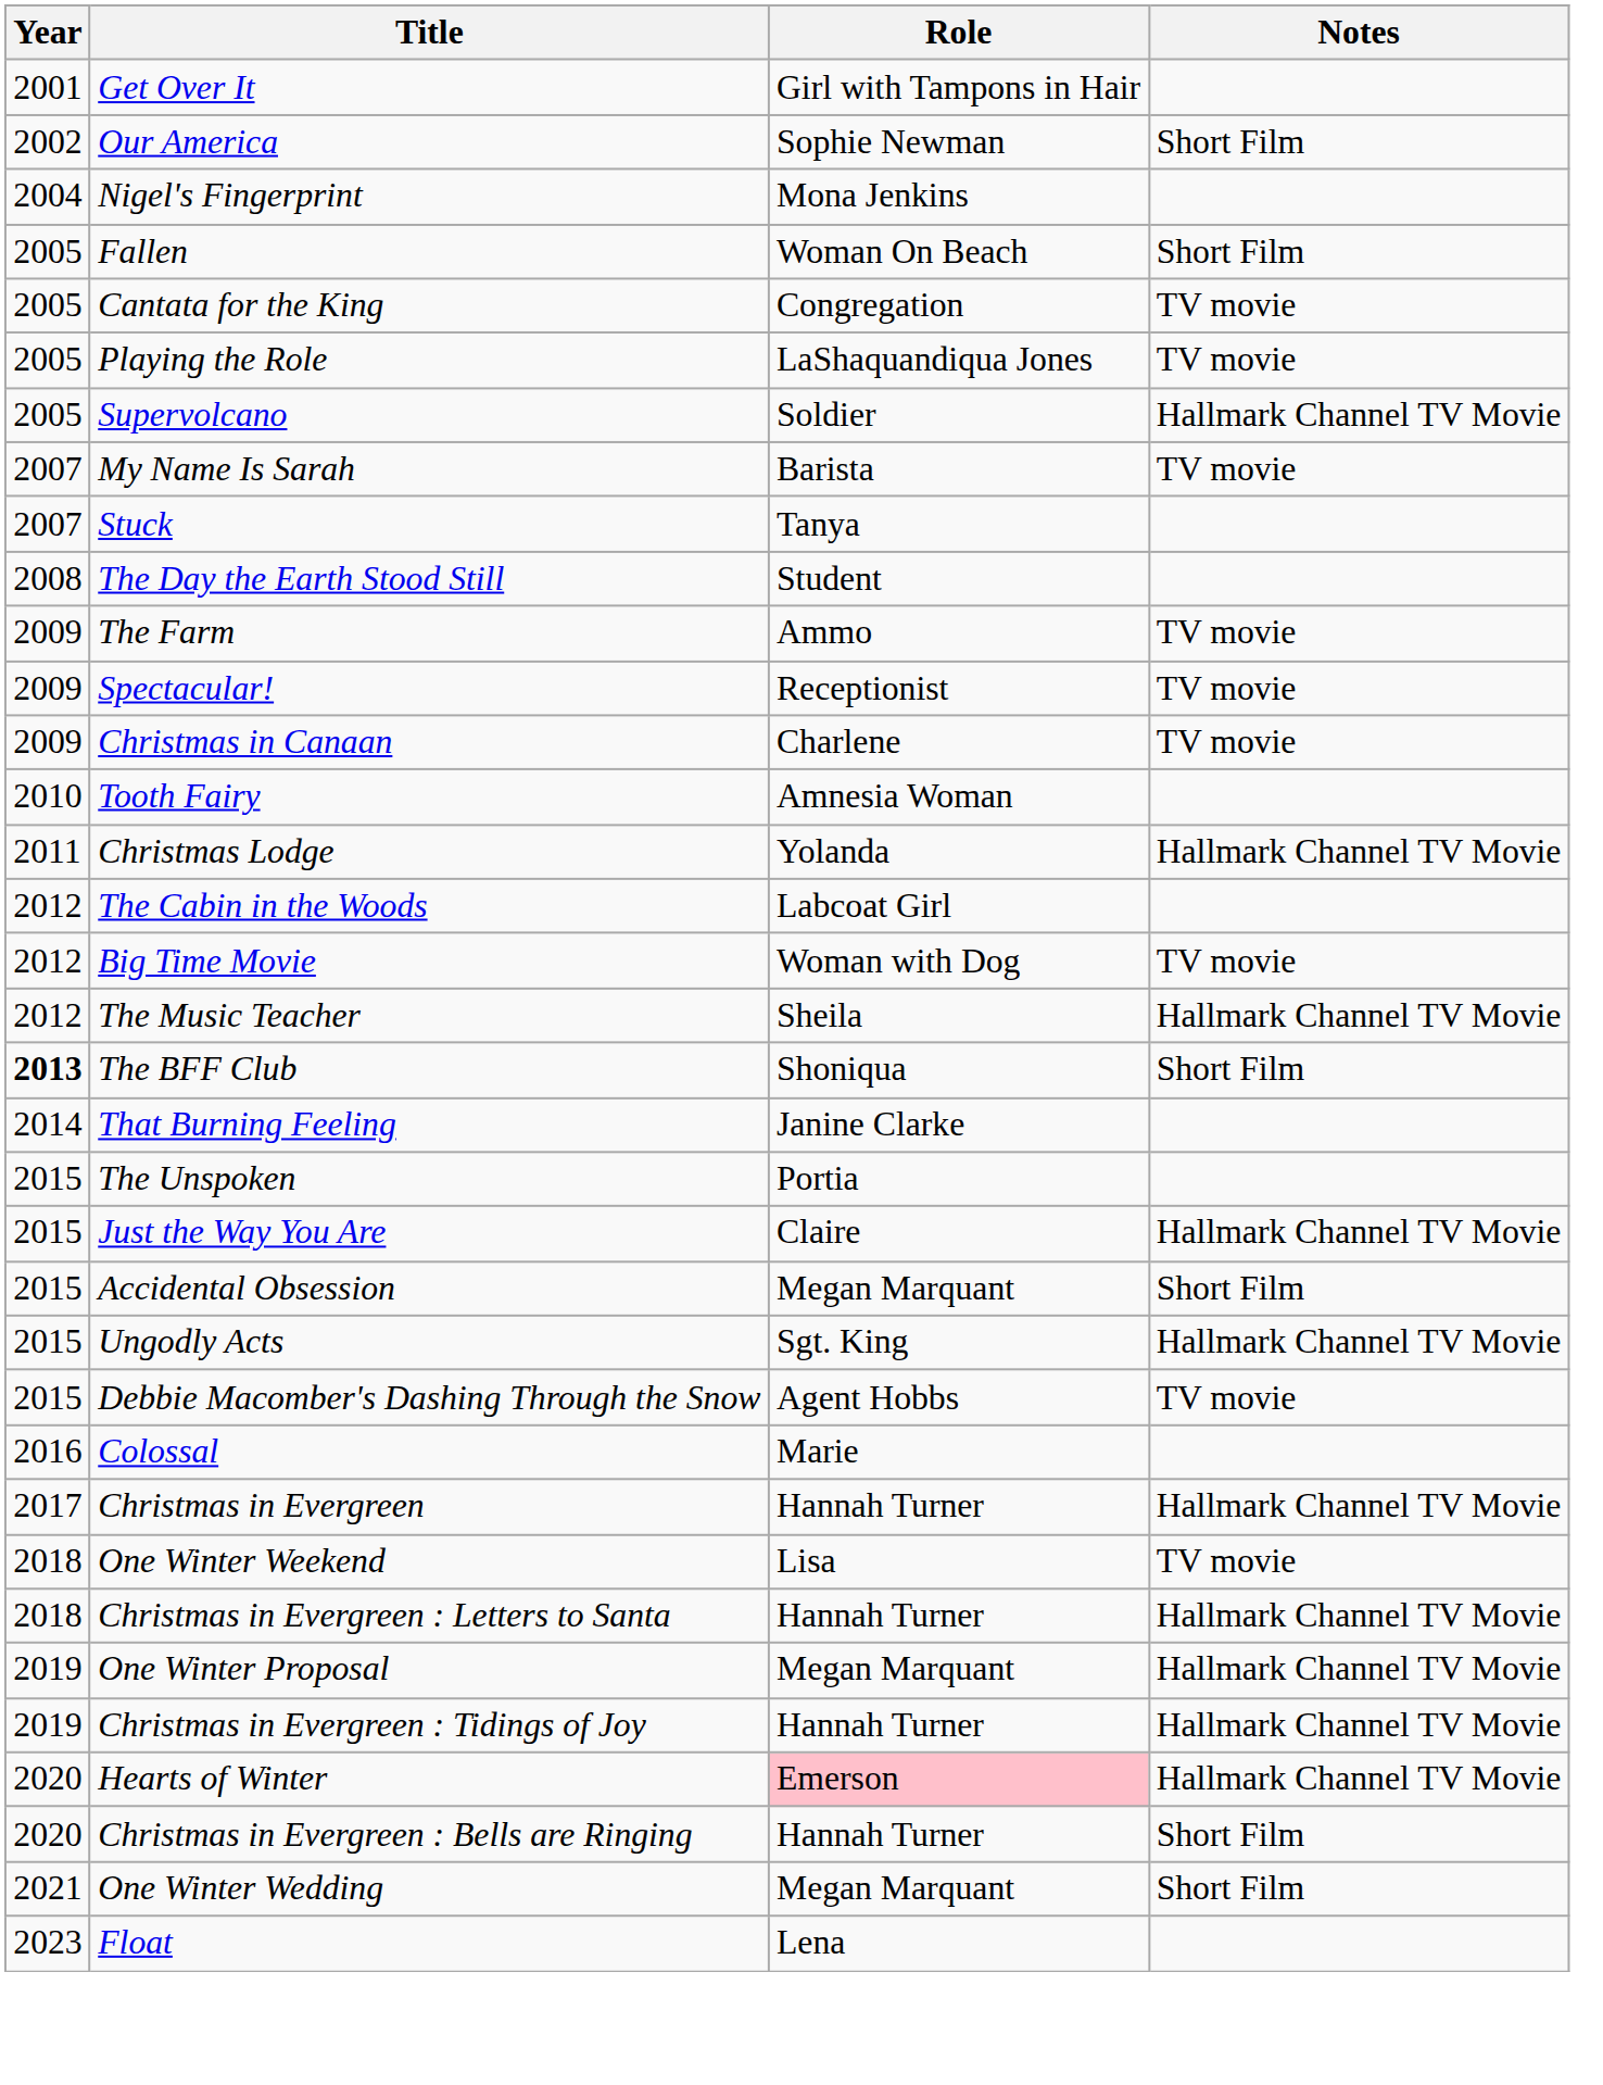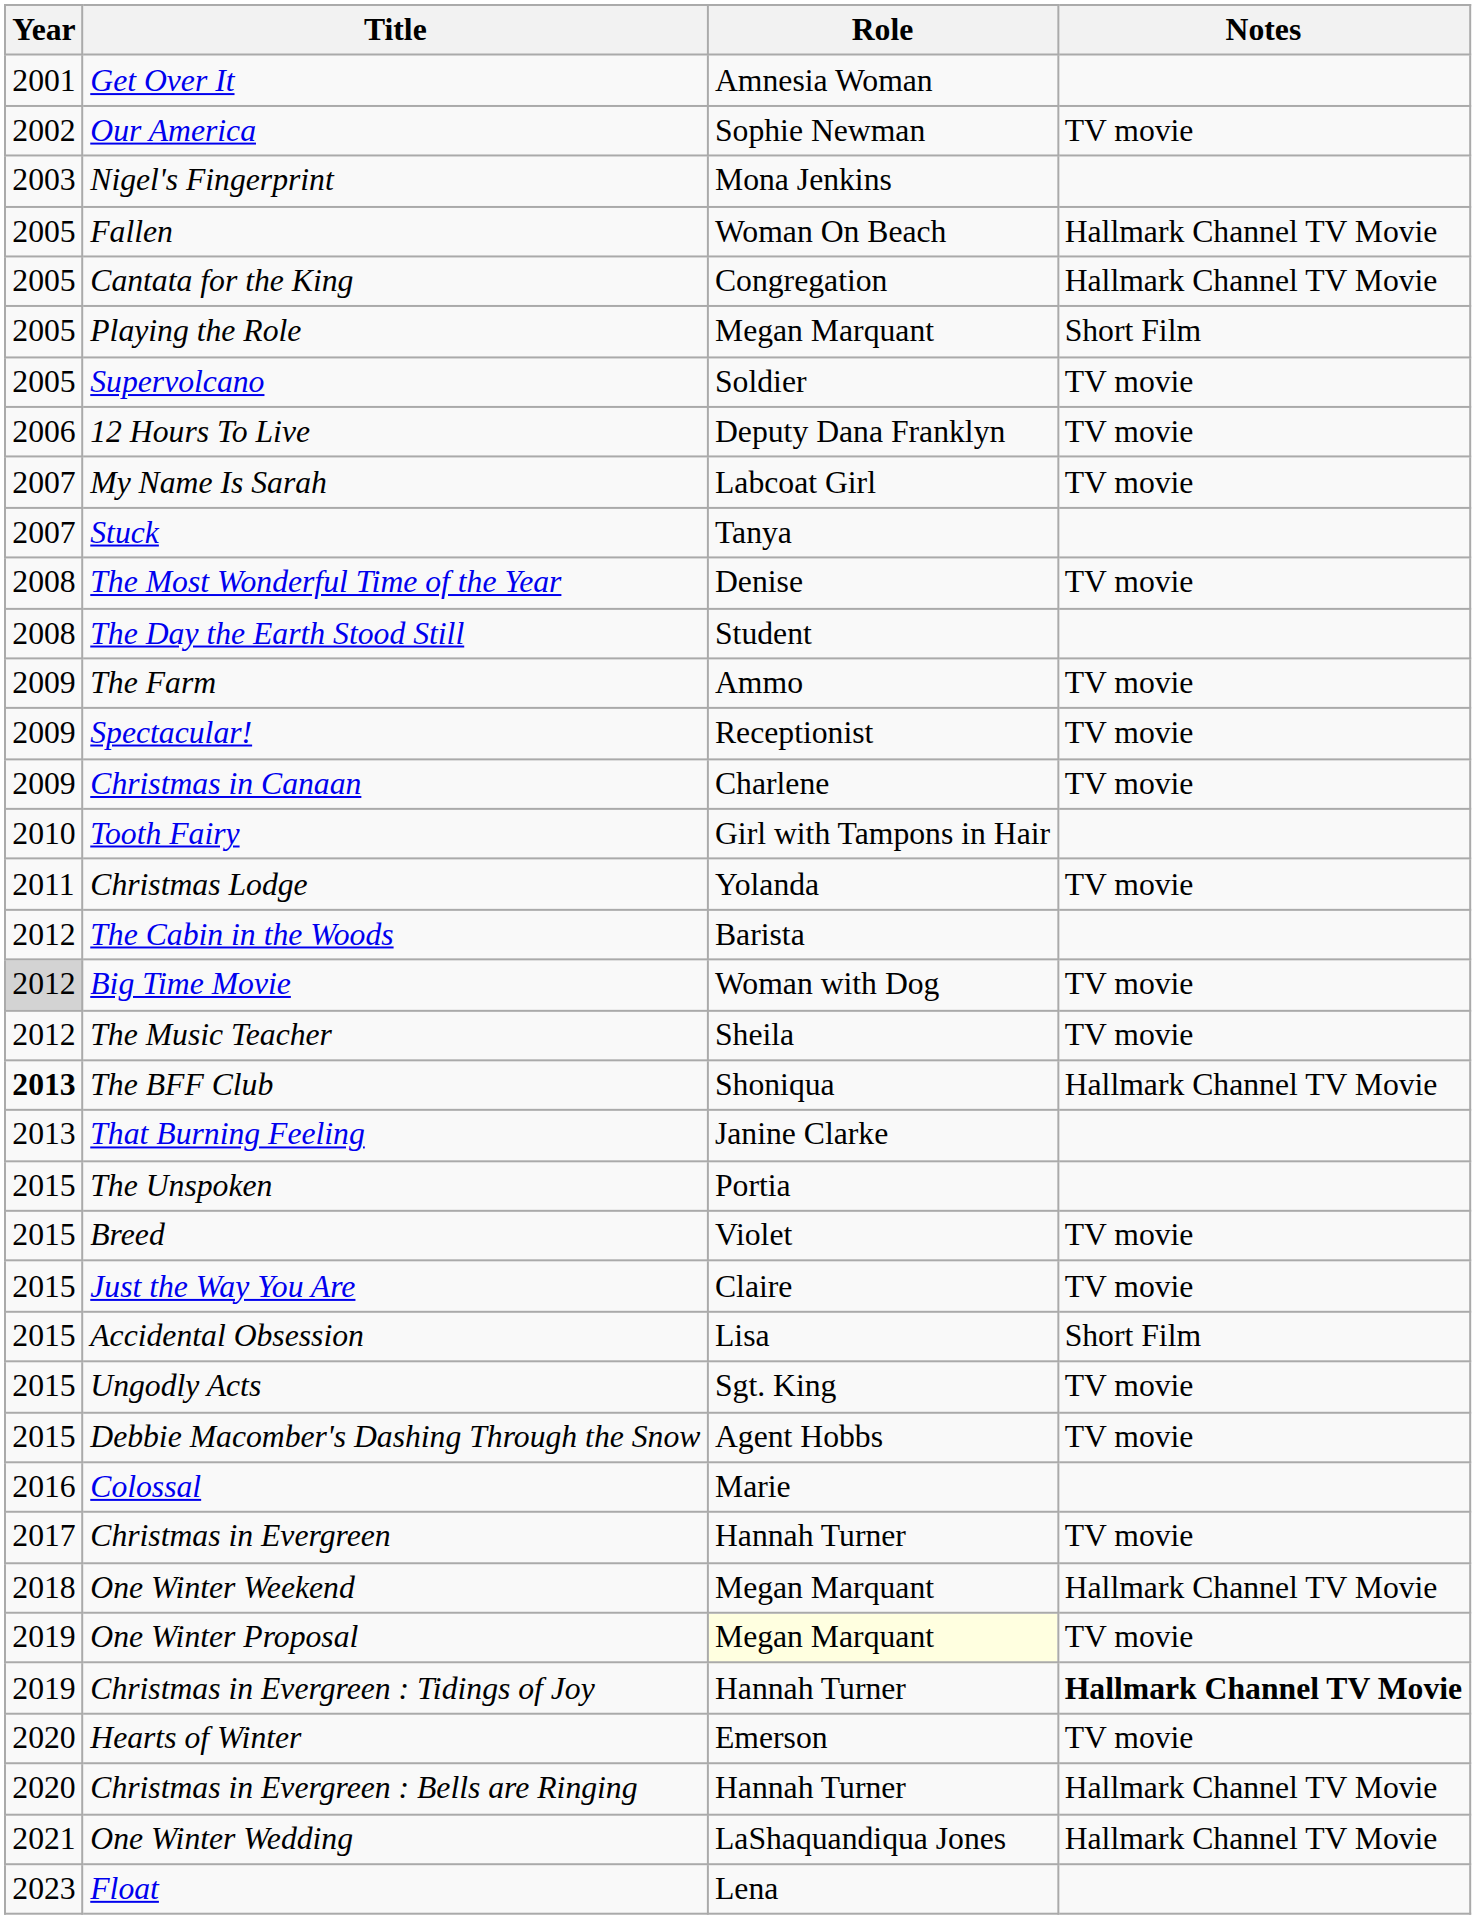Get Over It | Role: Girl with Tampons in Hair -> Amnesia Woman
Our America | Notes: Short Film -> TV movie
Nigel's Fingerprint | Year: 2004 -> 2003
Fallen | Notes: Short Film -> Hallmark Channel TV Movie
Cantata for the King | Notes: TV movie -> Hallmark Channel TV Movie
Playing the Role | Role: LaShaquandiqua Jones -> Megan Marquant
Playing the Role | Notes: TV movie -> Short Film
Supervolcano | Notes: Hallmark Channel TV Movie -> TV movie
+ row: 2006 | 12 Hours To Live | Deputy Dana Franklyn | TV movie
My Name Is Sarah | Role: Barista -> Labcoat Girl
+ row: 2008 | The Most Wonderful Time of the Year | Denise | TV movie
Tooth Fairy | Role: Amnesia Woman -> Girl with Tampons in Hair
Christmas Lodge | Notes: Hallmark Channel TV Movie -> TV movie
The Cabin in the Woods | Role: Labcoat Girl -> Barista
Big Time Movie | Year: no background -> lightgrey background
The Music Teacher | Notes: Hallmark Channel TV Movie -> TV movie
The BFF Club | Notes: Short Film -> Hallmark Channel TV Movie
That Burning Feeling | Year: 2014 -> 2013
+ row: 2015 | Breed | Violet | TV movie
Just the Way You Are | Notes: Hallmark Channel TV Movie -> TV movie
Accidental Obsession | Role: Megan Marquant -> Lisa
Ungodly Acts | Notes: Hallmark Channel TV Movie -> TV movie
Christmas in Evergreen | Notes: Hallmark Channel TV Movie -> TV movie
One Winter Weekend | Role: Lisa -> Megan Marquant
One Winter Weekend | Notes: TV movie -> Hallmark Channel TV Movie
- row: 2018 | Christmas in Evergreen : Letters to Santa | Hannah Turner | Hallmark Channel TV Movie
One Winter Proposal | Role: no background -> lightyellow background
One Winter Proposal | Notes: Hallmark Channel TV Movie -> TV movie
Christmas in Evergreen : Tidings of Joy | Notes: normal -> bold
Hearts of Winter | Role: pink background -> no background
Hearts of Winter | Notes: Hallmark Channel TV Movie -> TV movie
Christmas in Evergreen : Bells are Ringing | Notes: Short Film -> Hallmark Channel TV Movie
One Winter Wedding | Role: Megan Marquant -> LaShaquandiqua Jones
One Winter Wedding | Notes: Short Film -> Hallmark Channel TV Movie
